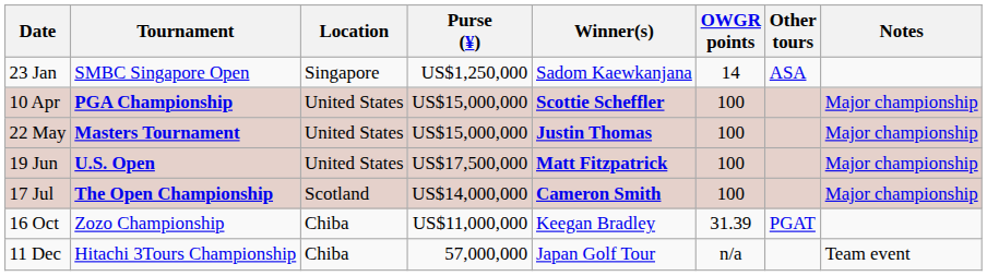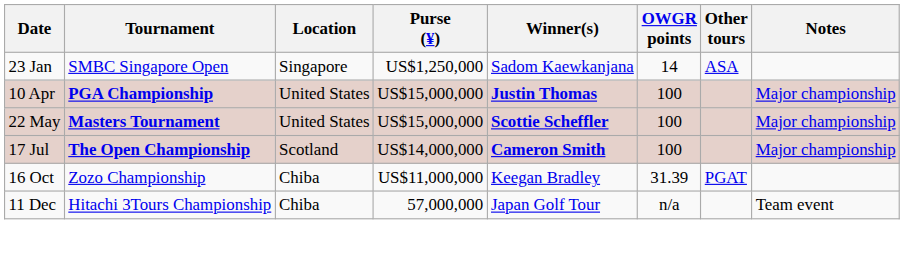10 Apr | Winner(s): Scottie Scheffler -> Justin Thomas
22 May | Winner(s): Justin Thomas -> Scottie Scheffler
- row: 19 Jun | U.S. Open | United States | US$17,500,000 | Matt Fitzpatrick | 100 | Major championship
